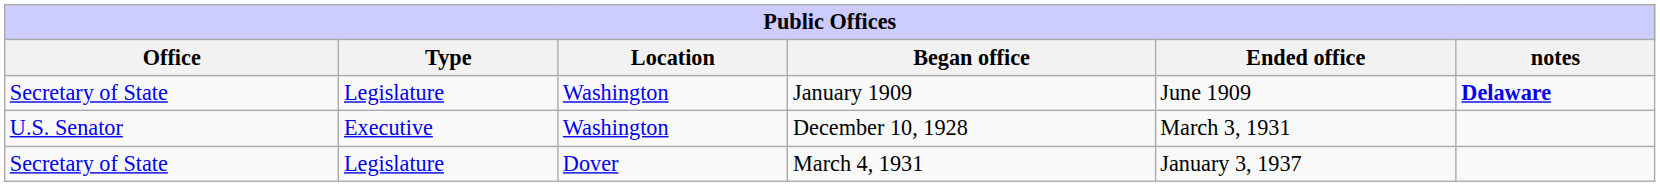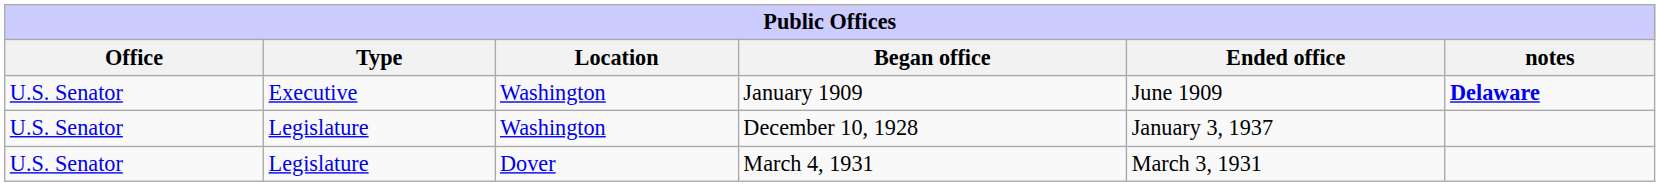January 1909 | Office: Secretary of State -> U.S. Senator
January 1909 | Type: Legislature -> Executive
December 10, 1928 | Type: Executive -> Legislature
December 10, 1928 | Ended office: March 3, 1931 -> January 3, 1937
March 4, 1931 | Office: Secretary of State -> U.S. Senator
March 4, 1931 | Ended office: January 3, 1937 -> March 3, 1931
